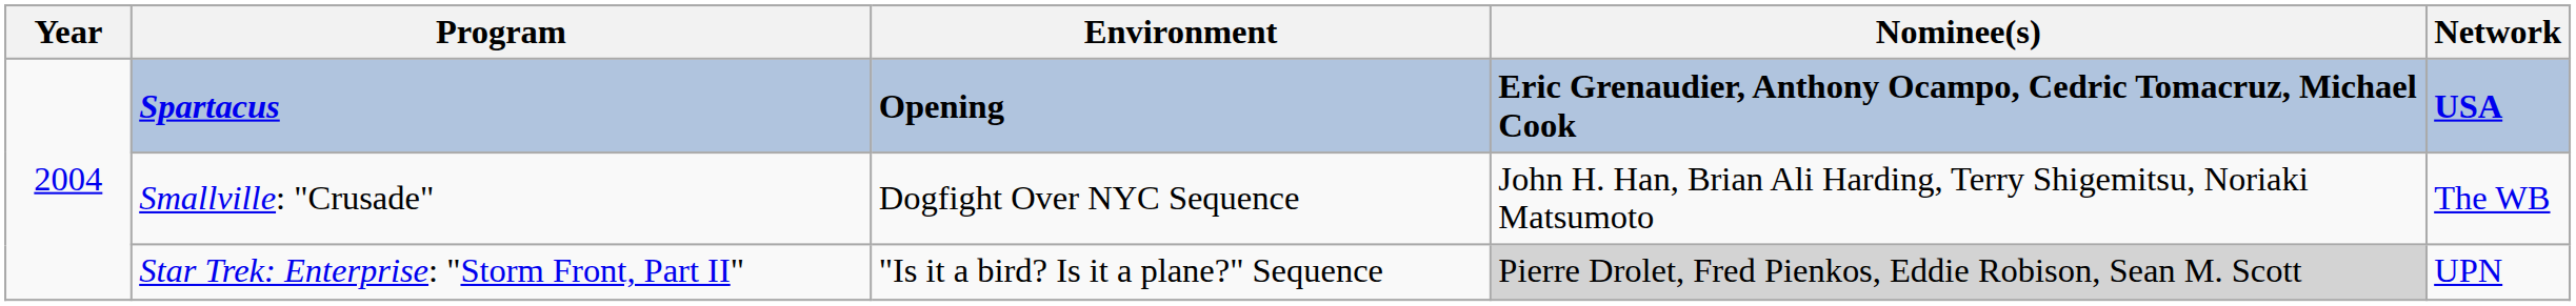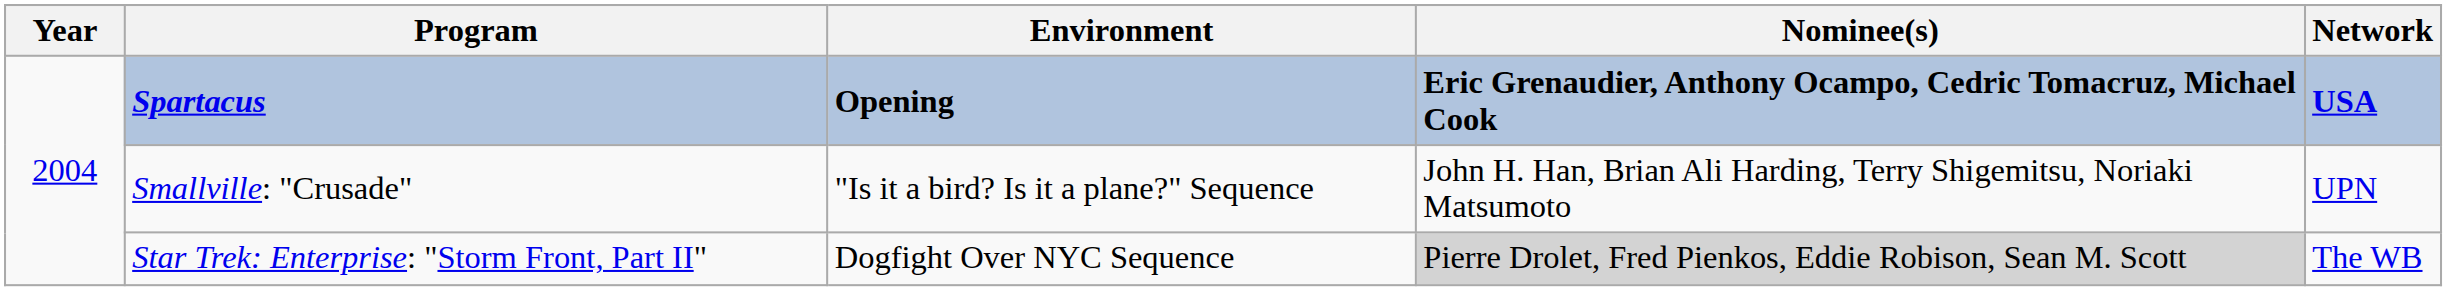Smallville: "Crusade" | Environment: Dogfight Over NYC Sequence -> "Is it a bird? Is it a plane?" Sequence
Smallville: "Crusade" | Network: The WB -> UPN
Star Trek: Enterprise: "Storm Front, Part II" | Environment: "Is it a bird? Is it a plane?" Sequence -> Dogfight Over NYC Sequence
Star Trek: Enterprise: "Storm Front, Part II" | Network: UPN -> The WB
